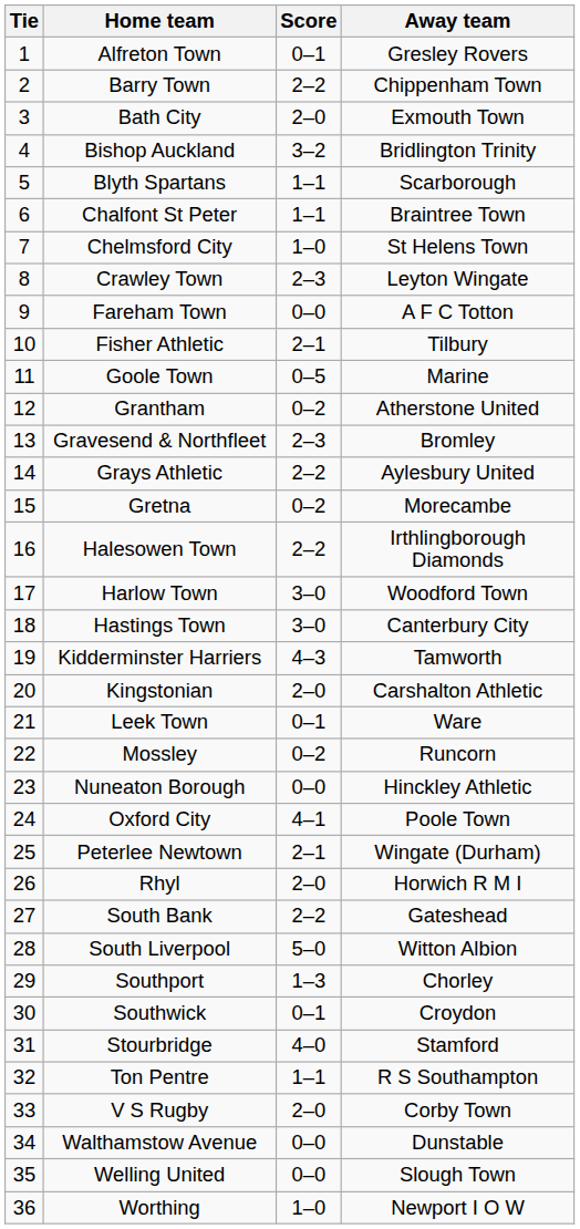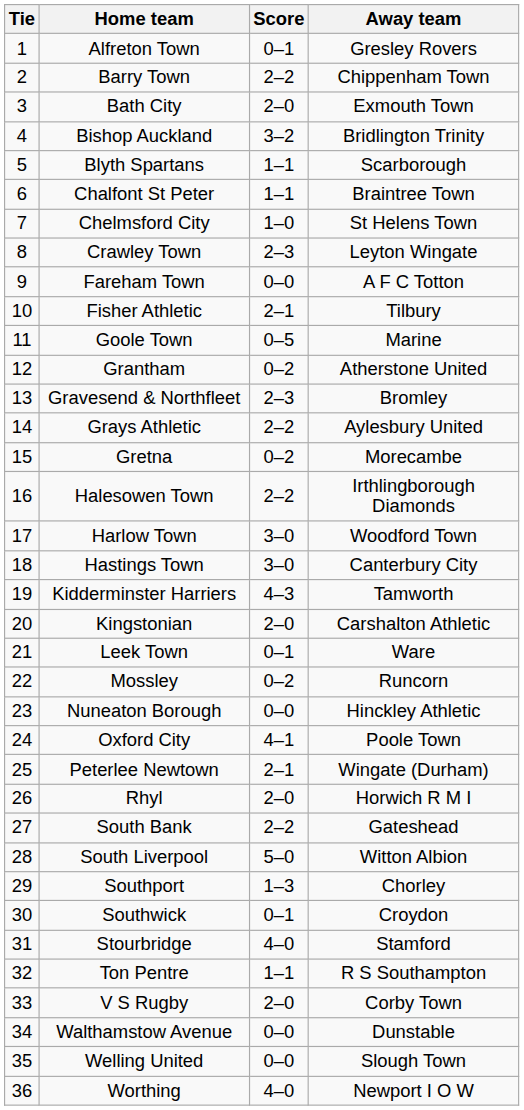Worthing | Score: 1–0 -> 4–0
